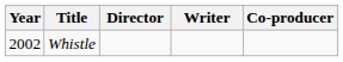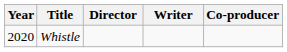Whistle | Year: 2002 -> 2020
